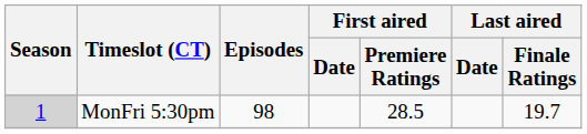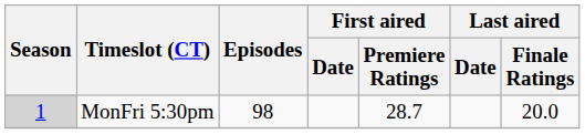MonFri 5:30pm | First aired / Premiere Ratings: 28.5 -> 28.7
MonFri 5:30pm | Last aired / Finale Ratings: 19.7 -> 20.0
